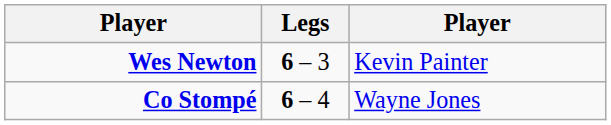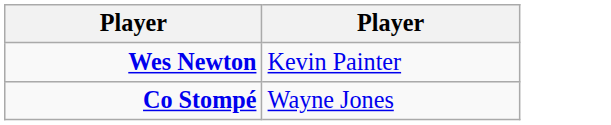- column: Legs | 6 – 3 | 6 – 4
